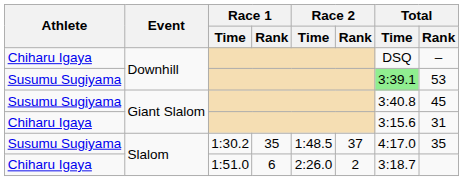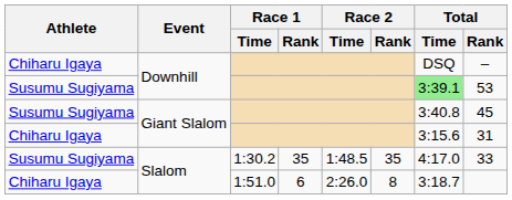Susumu Sugiyama / Slalom | Race 2 / Rank: 37 -> 35
Susumu Sugiyama / Slalom | Total / Rank: 35 -> 33
Chiharu Igaya / Slalom | Race 2 / Rank: 2 -> 8
